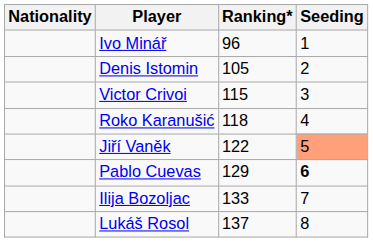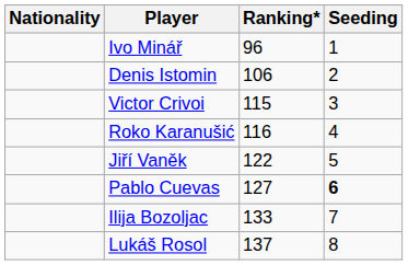Denis Istomin | Ranking*: 105 -> 106
Roko Karanušić | Ranking*: 118 -> 116
Jiří Vaněk | Seeding: lightsalmon background -> no background
Pablo Cuevas | Ranking*: 129 -> 127
